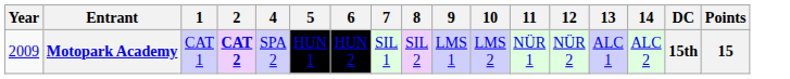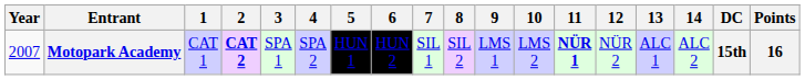+ column: 3 | SPA 1
Motopark Academy | Year: 2009 -> 2007
Motopark Academy | 11: normal -> bold
Motopark Academy | Points: 15 -> 16
